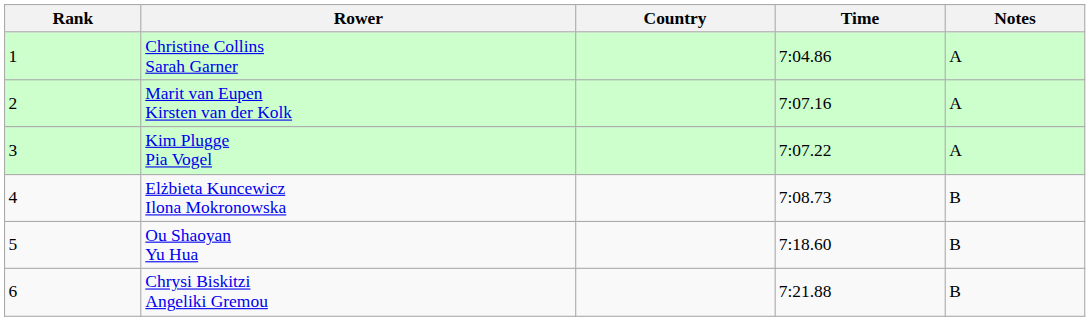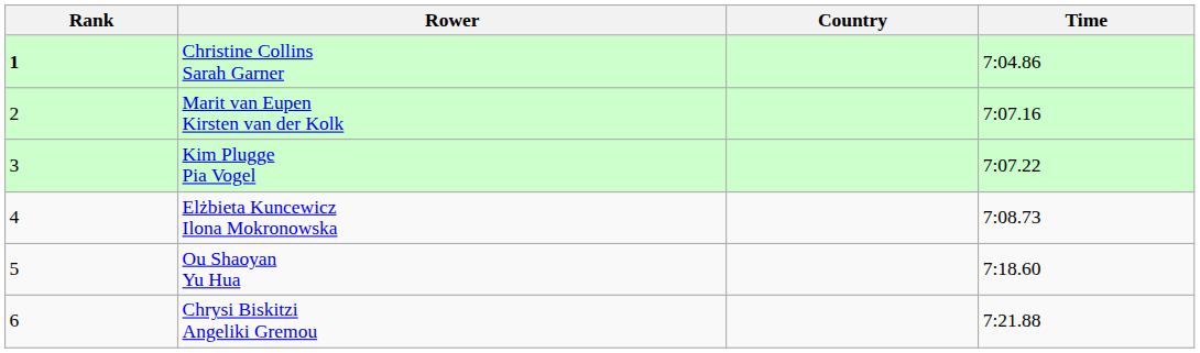- column: Notes | A | A | A | B | B | B
Christine Collins Sarah Garner | Rank: normal -> bold
